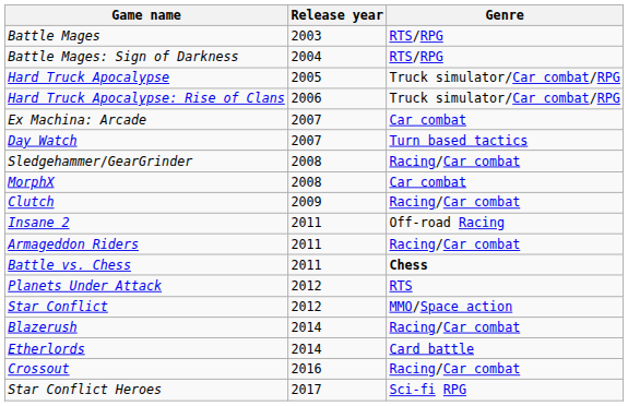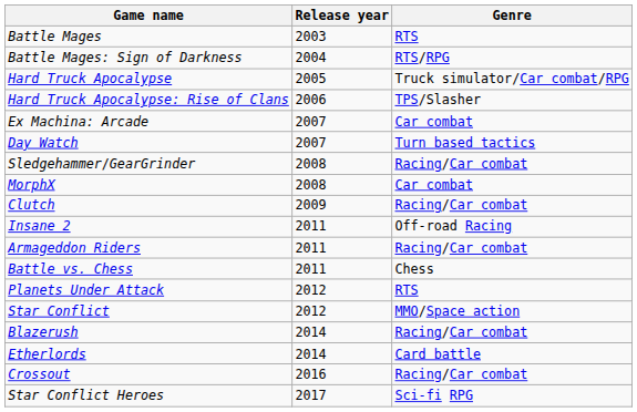Battle Mages | Genre: RTS/RPG -> RTS
Hard Truck Apocalypse: Rise of Clans | Genre: Truck simulator/Car combat/RPG -> TPS/Slasher
Battle vs. Chess | Genre: bold -> normal
